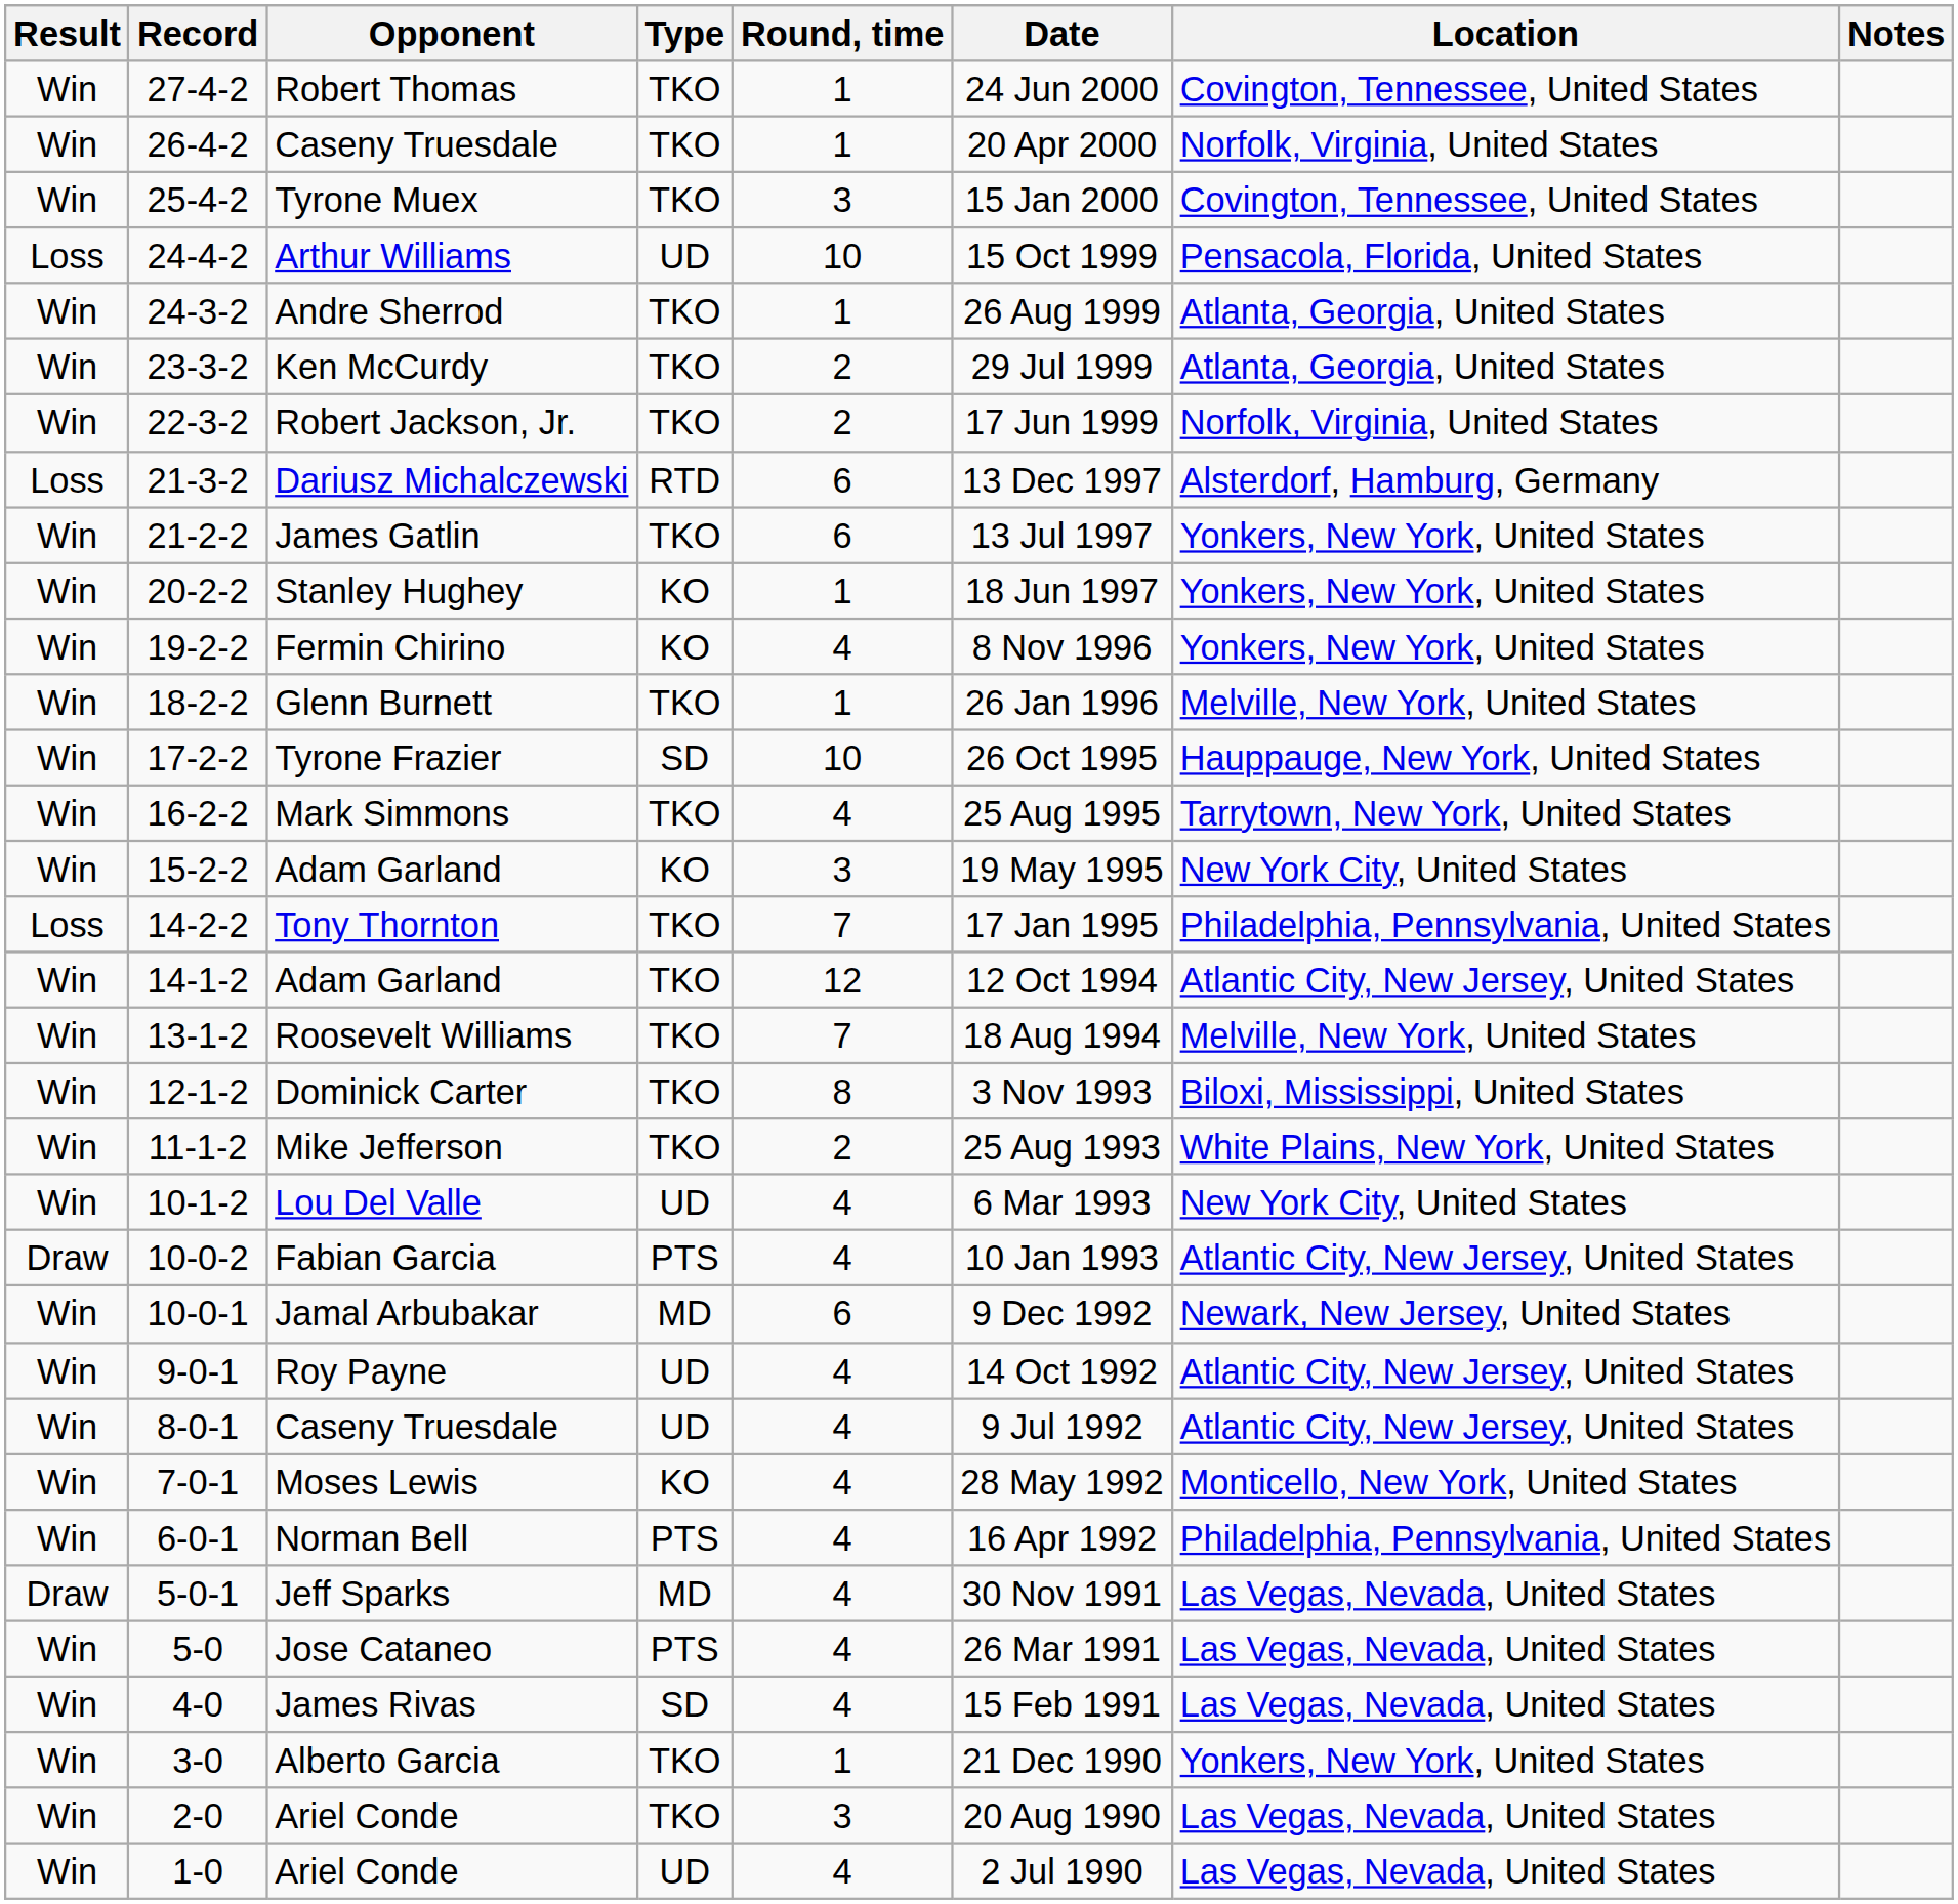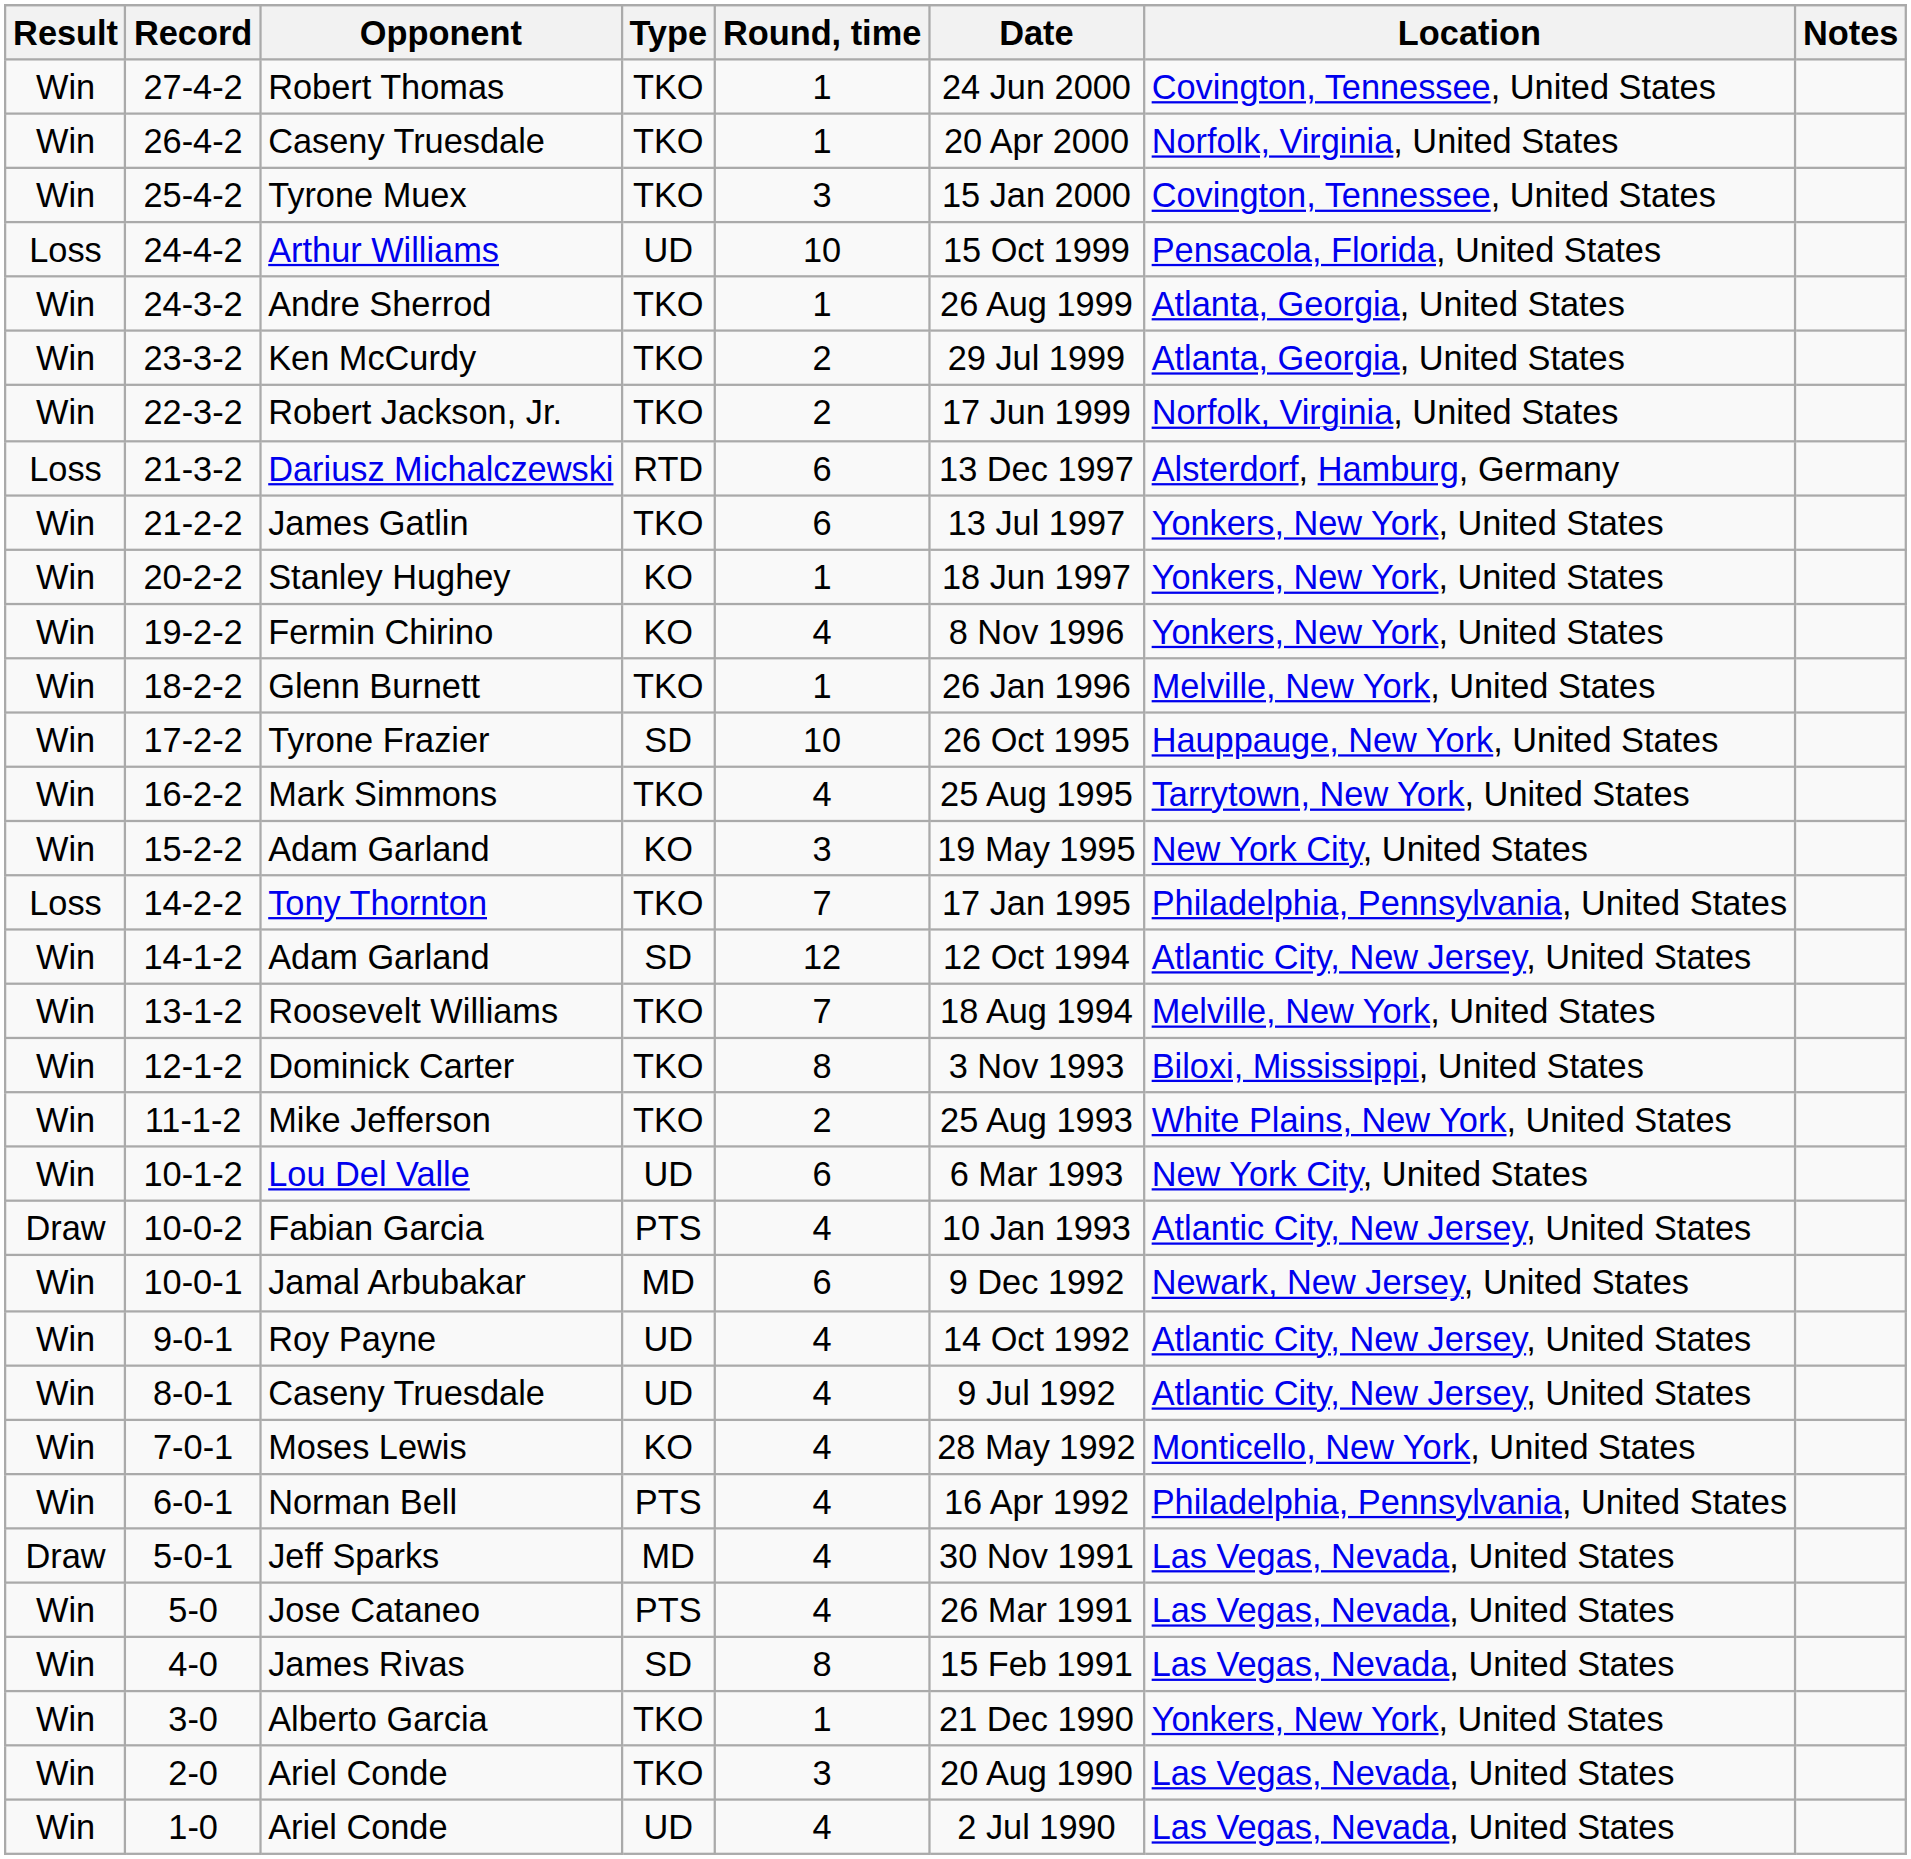14-1-2 / Adam Garland | Type: TKO -> SD
Lou Del Valle | Round, time: 4 -> 6
James Rivas | Round, time: 4 -> 8
